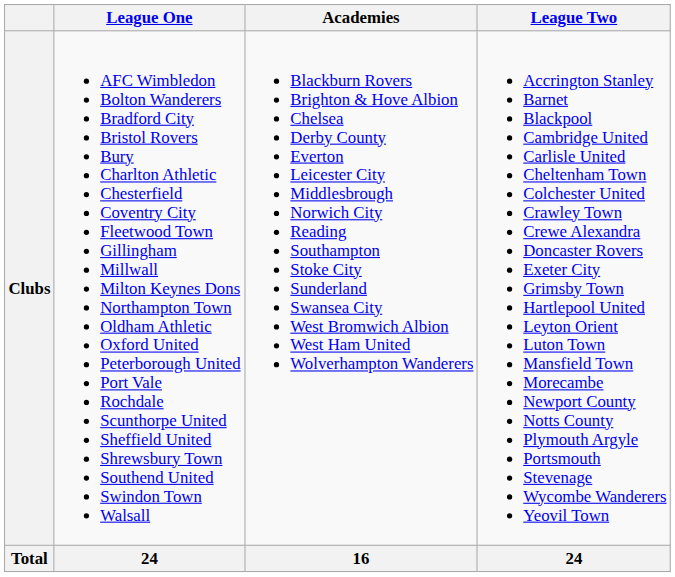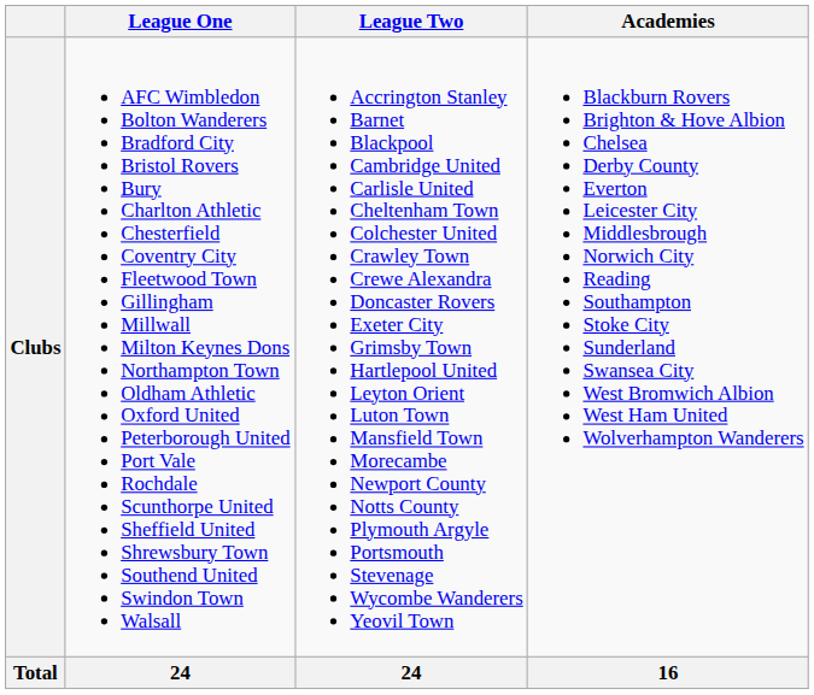columns swapped: League Two <-> Academies
